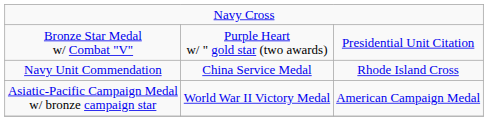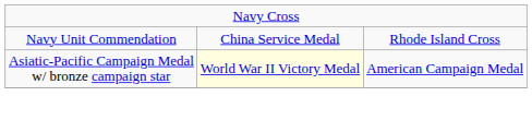- row: Bronze Star Medal w/ Combat "V" | Purple Heart w/ " gold star (two awards) | Presidential Unit Citation
Asiatic-Pacific Campaign Medal w/ bronze campaign star | column 2: no background -> lightyellow background
